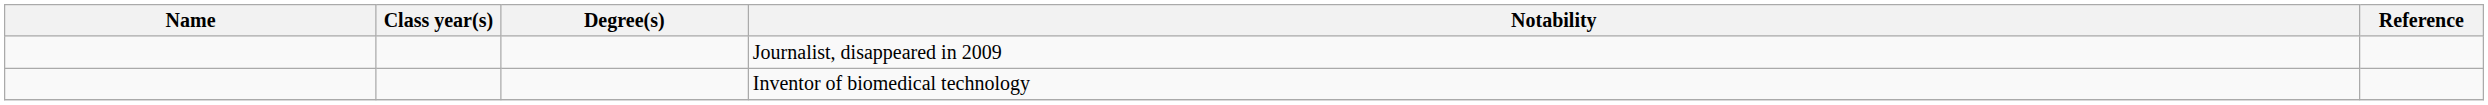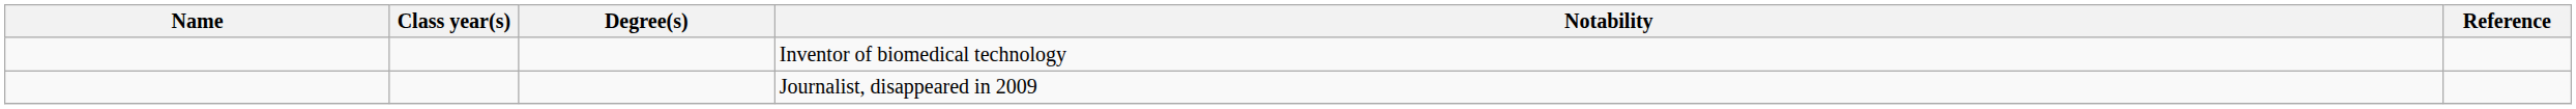rows swapped: Inventor of biomedical technology <-> Journalist, disappeared in 2009
